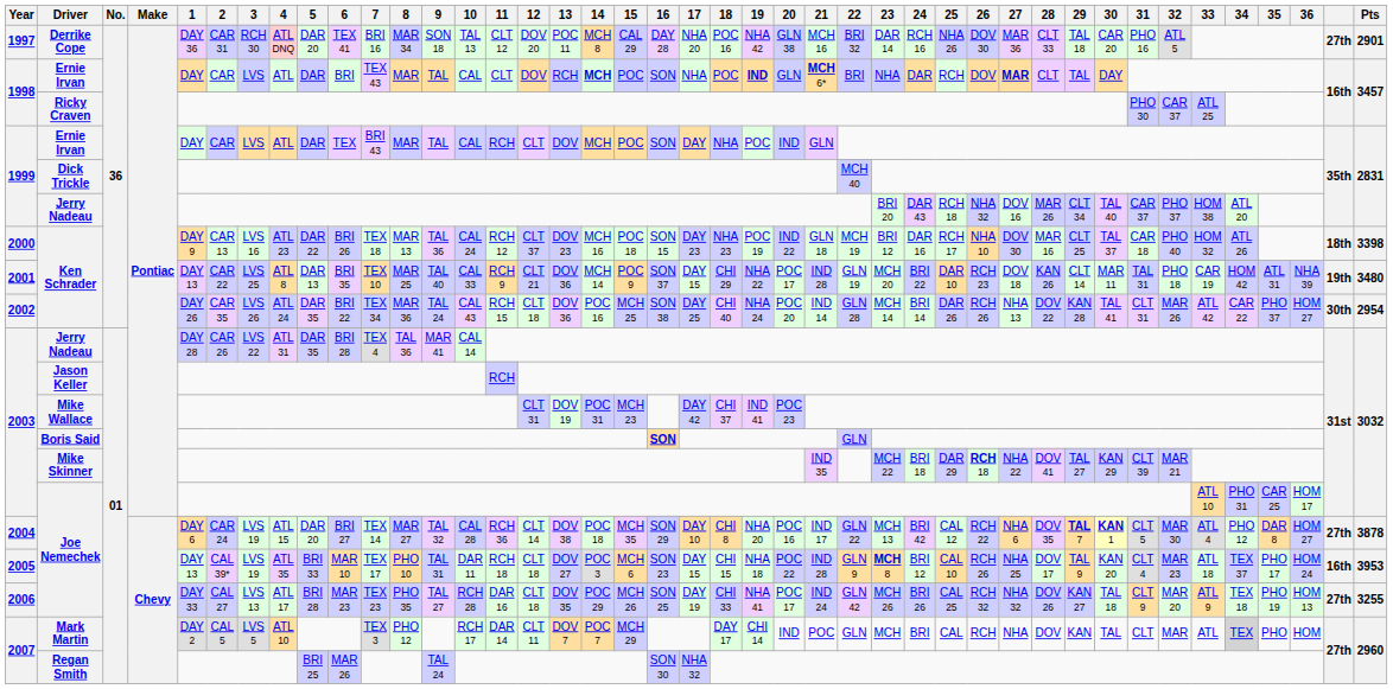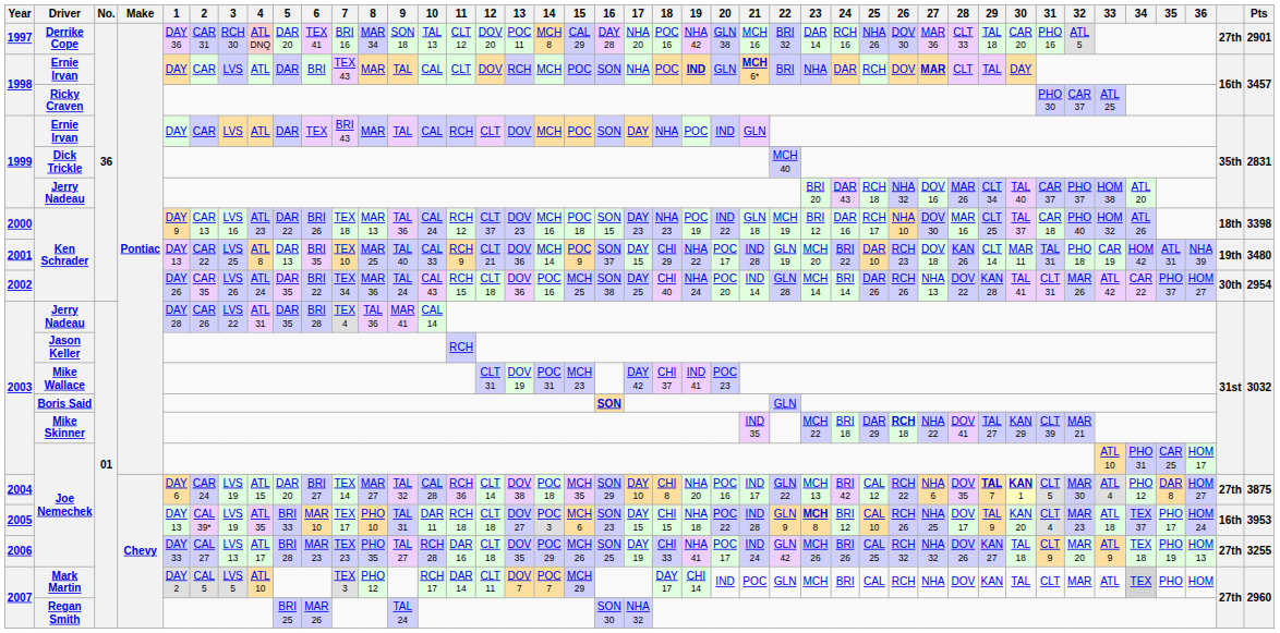1998 / Ernie Irvan | 14: bold -> normal
2004 / Joe Nemechek | Pts: 3878 -> 3875
